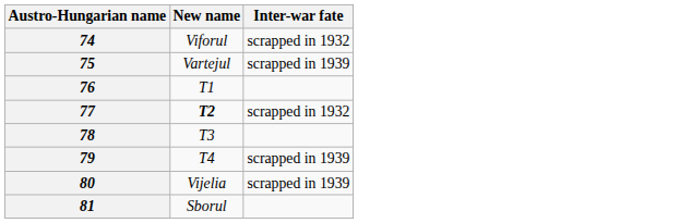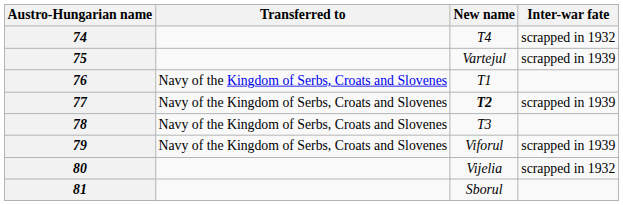+ column: Transferred to | Navy of the Kingdom of Serbs, Croats and Slovenes | Navy of the Kingdom of Serbs, Croats and Slovenes | Navy of the Kingdom of Serbs, Croats and Slovenes | Navy of the Kingdom of Serbs, Croats and Slovenes
74 | New name: Viforul -> T4
77 | Inter-war fate: scrapped in 1932 -> scrapped in 1939
79 | New name: T4 -> Viforul
80 | Inter-war fate: scrapped in 1939 -> scrapped in 1932
